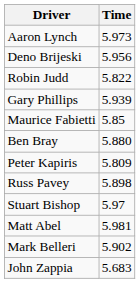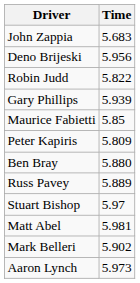rows swapped: John Zappia <-> Aaron Lynch
rows swapped: Peter Kapiris <-> Ben Bray
Russ Pavey | Time: 5.898 -> 5.889
